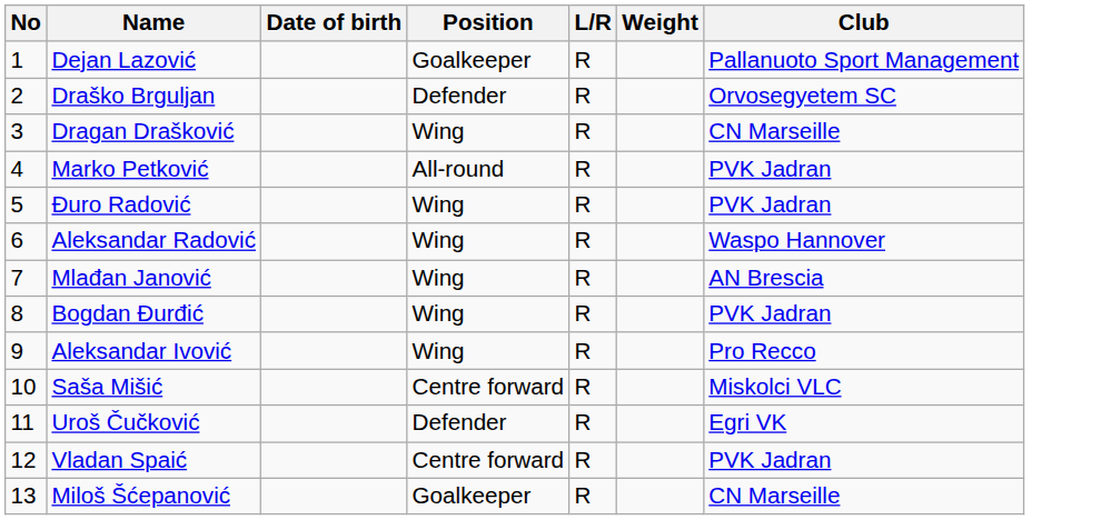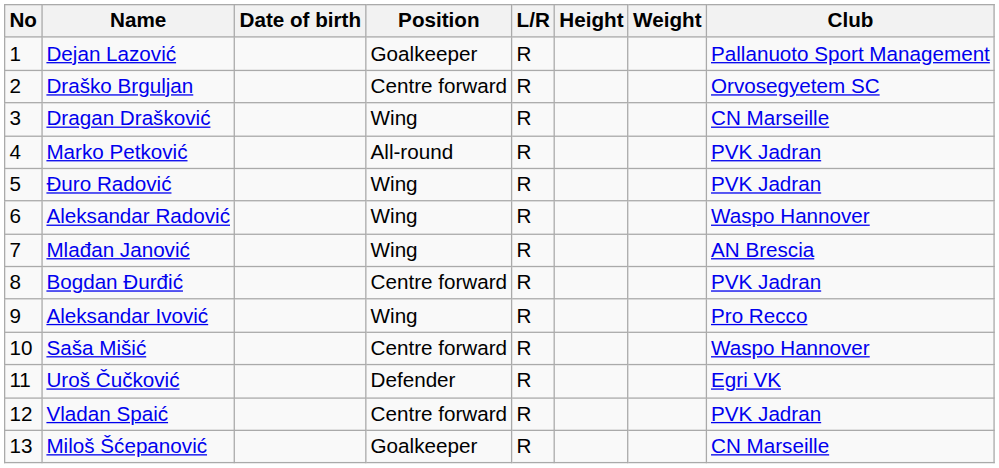+ column: Height
Draško Brguljan | Position: Defender -> Centre forward
Bogdan Đurđić | Position: Wing -> Centre forward
Saša Mišić | Club: Miskolci VLC -> Waspo Hannover
